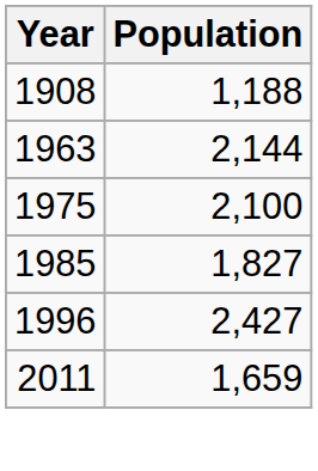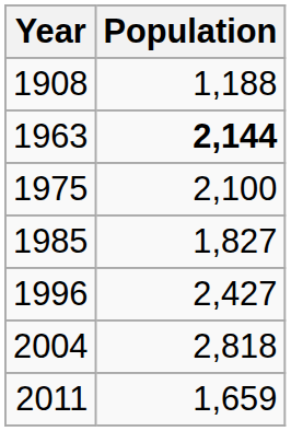1963 | Population: normal -> bold
+ row: 2004 | 2,818
